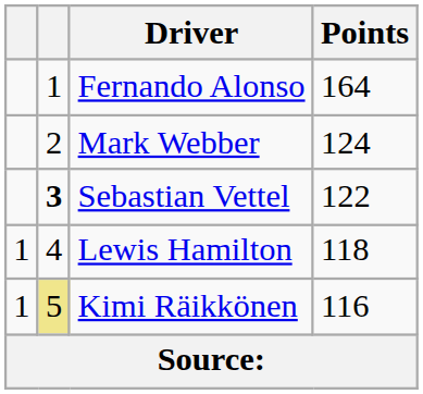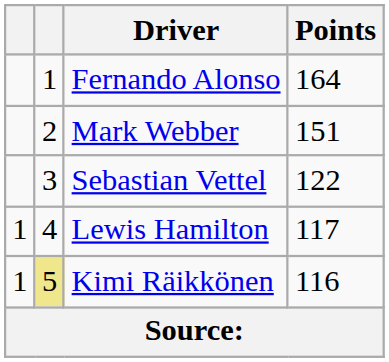Mark Webber | Points: 124 -> 151
Sebastian Vettel | column 2: bold -> normal
Lewis Hamilton | Points: 118 -> 117
